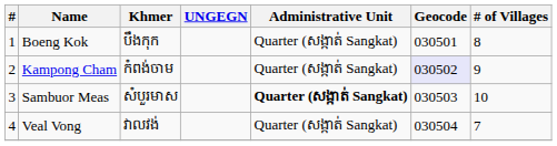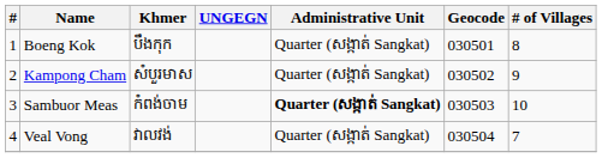Kampong Cham | Khmer: កំពង់ចាម -> សំបួរមាស
Kampong Cham | Geocode: lavender background -> no background
Sambuor Meas | Khmer: សំបួរមាស -> កំពង់ចាម
